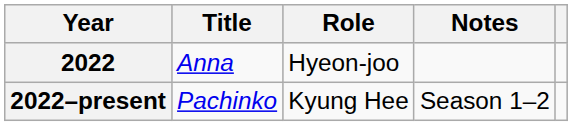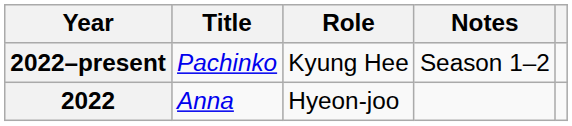rows swapped: 2022–present <-> 2022
